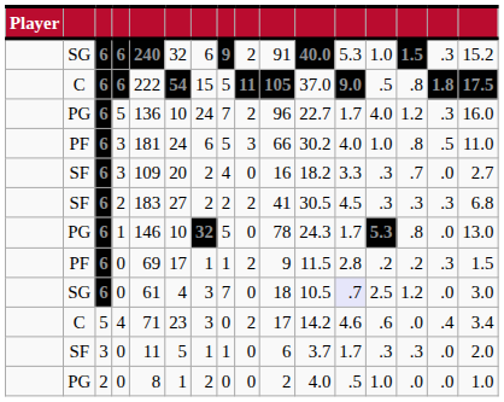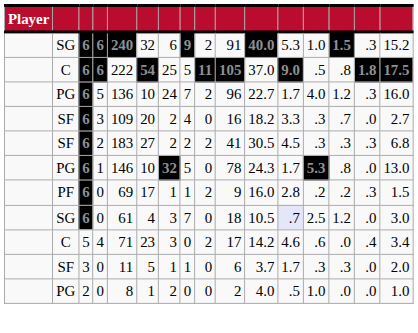C / 6 | column 7: 15 -> 25
- row: PF | 6 | 3 | 181 | 24 | 6 | 5 | 3 | 66 | 30.2 | 4.0 | 1.0 | .8 | .5 | 11.0
PF / 0 | column 11: 11.5 -> 16.0
